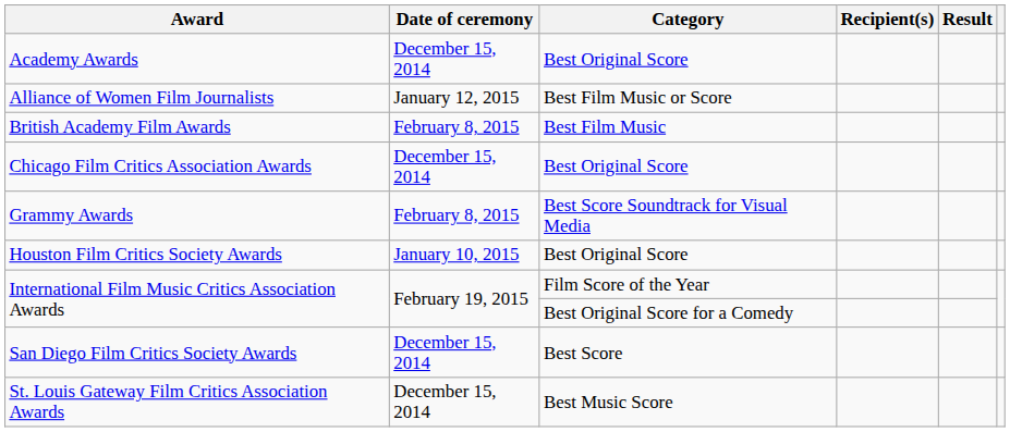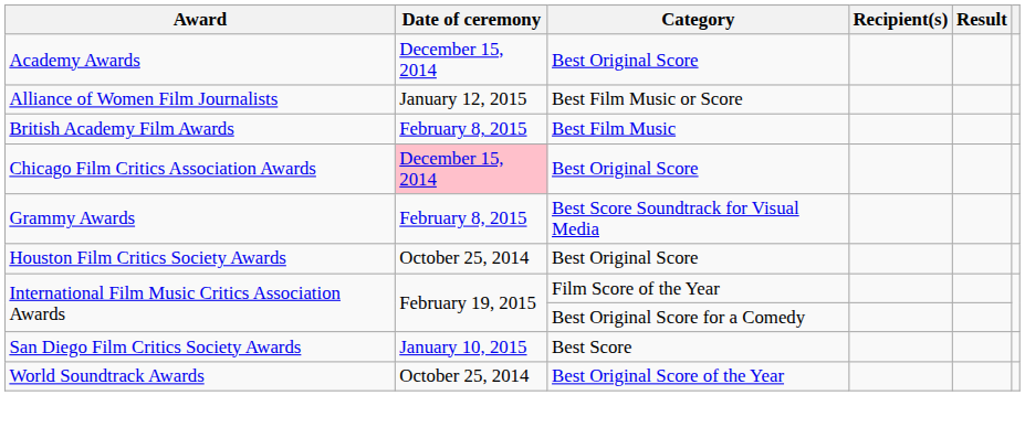Chicago Film Critics Association Awards | Date of ceremony: no background -> pink background
Houston Film Critics Society Awards | Date of ceremony: January 10, 2015 -> October 25, 2014
San Diego Film Critics Society Awards | Date of ceremony: December 15, 2014 -> January 10, 2015
- row: St. Louis Gateway Film Critics Association Awards | December 15, 2014 | Best Music Score
+ row: World Soundtrack Awards | October 25, 2014 | Best Original Score of the Year
